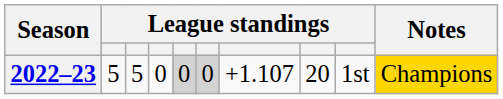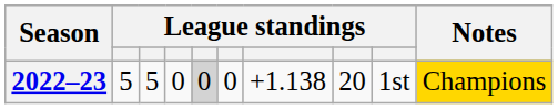2022–23 | column 6: lightgrey background -> no background
2022–23 | column 7: +1.107 -> +1.138
